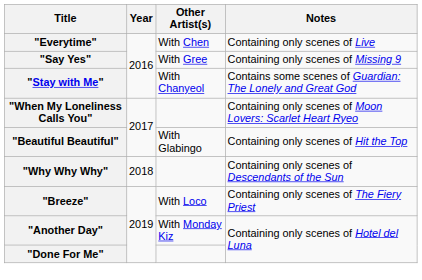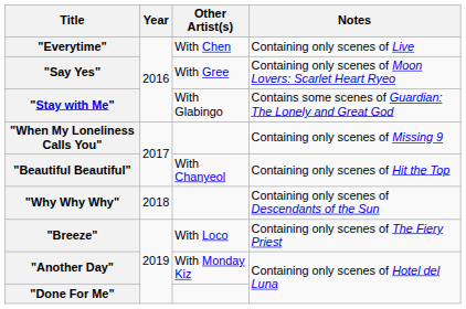"Say Yes" | Notes: Containing only scenes of Missing 9 -> Containing only scenes of Moon Lovers: Scarlet Heart Ryeo
"Stay with Me" | Other Artist(s): With Chanyeol -> With Glabingo
"When My Loneliness Calls You" | Notes: Containing only scenes of Moon Lovers: Scarlet Heart Ryeo -> Containing only scenes of Missing 9
"Beautiful Beautiful" | Other Artist(s): With Glabingo -> With Chanyeol
